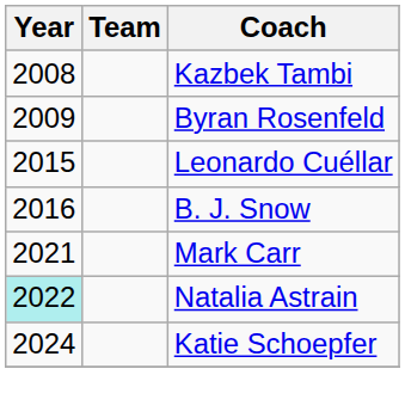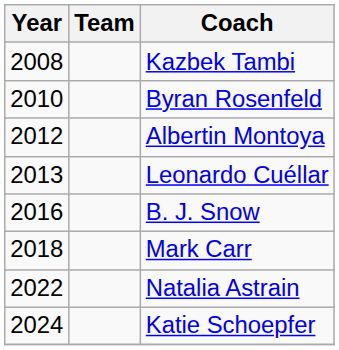Byran Rosenfeld | Year: 2009 -> 2010
+ row: 2012 | Albertin Montoya
Leonardo Cuéllar | Year: 2015 -> 2013
Mark Carr | Year: 2021 -> 2018
Natalia Astrain | Year: paleturquoise background -> no background
